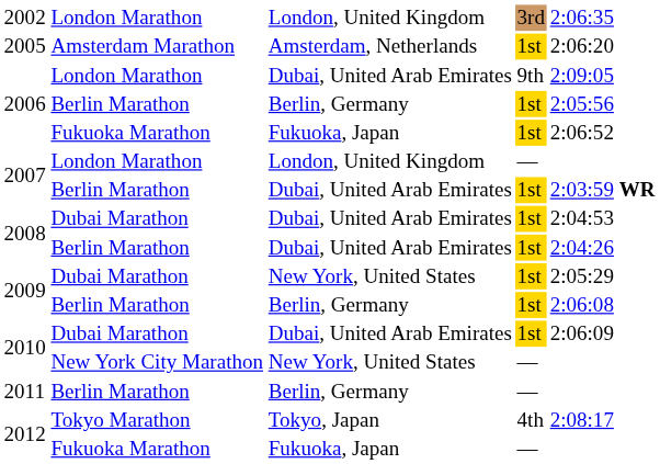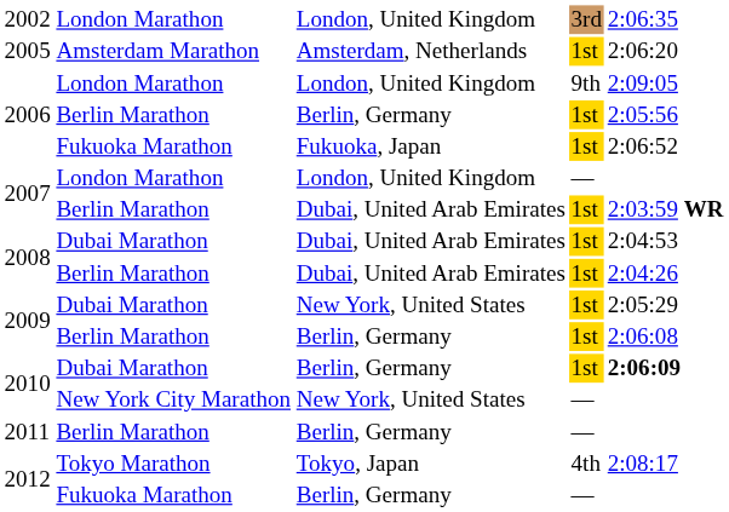2006 / London Marathon | column 3: Dubai, United Arab Emirates -> London, United Kingdom
2010 / Dubai Marathon | column 3: Dubai, United Arab Emirates -> Berlin, Germany
2010 / Dubai Marathon | column 5: normal -> bold
2012 / Fukuoka Marathon | column 3: Fukuoka, Japan -> Berlin, Germany
